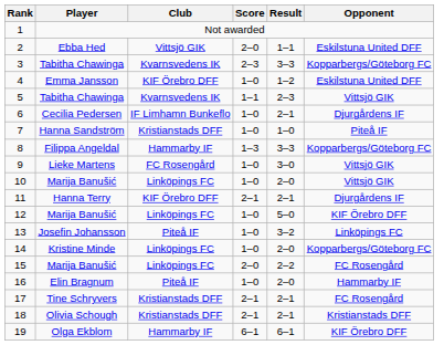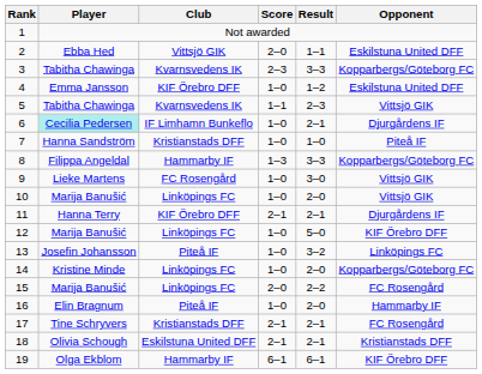6 | Player: no background -> paleturquoise background
18 | Club: Kristianstads DFF -> Eskilstuna United DFF
